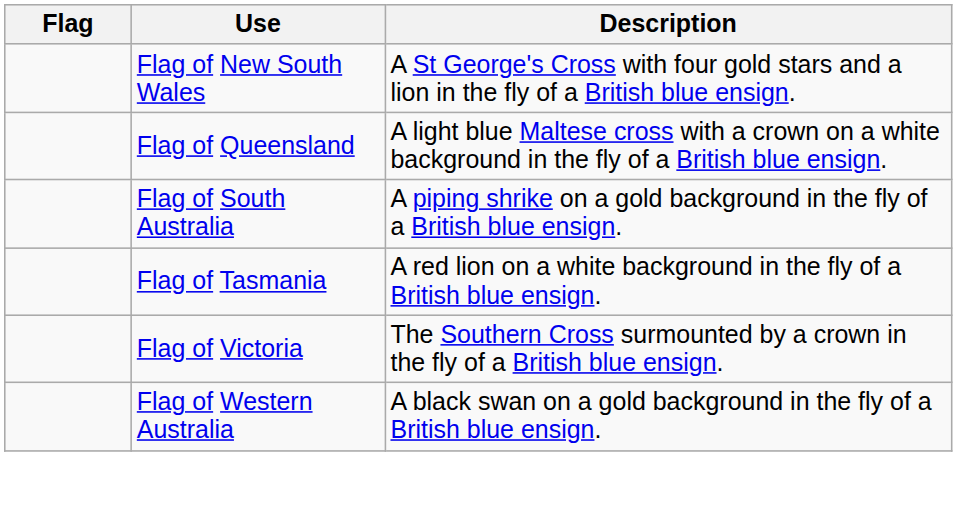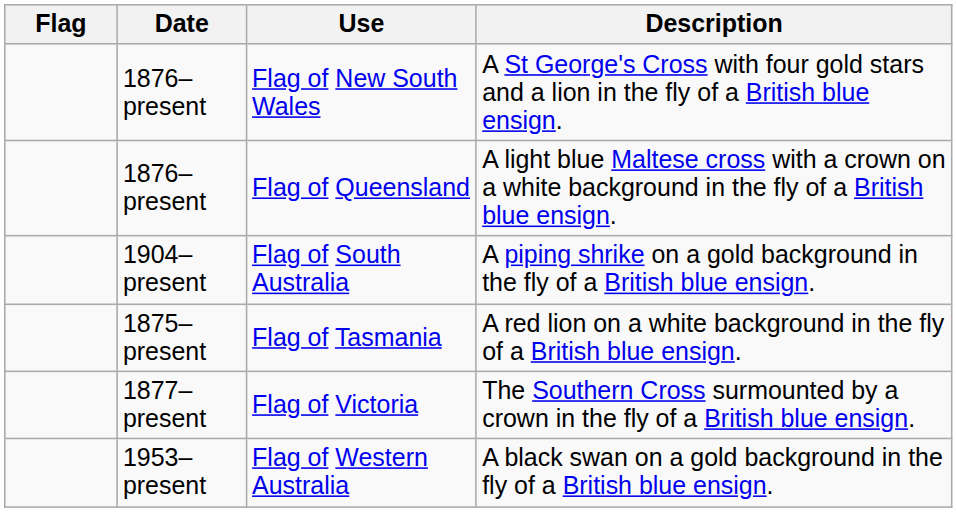+ column: Date | 1876–present | 1876–present | 1904–present | 1875–present | 1877–present | 1953–present
